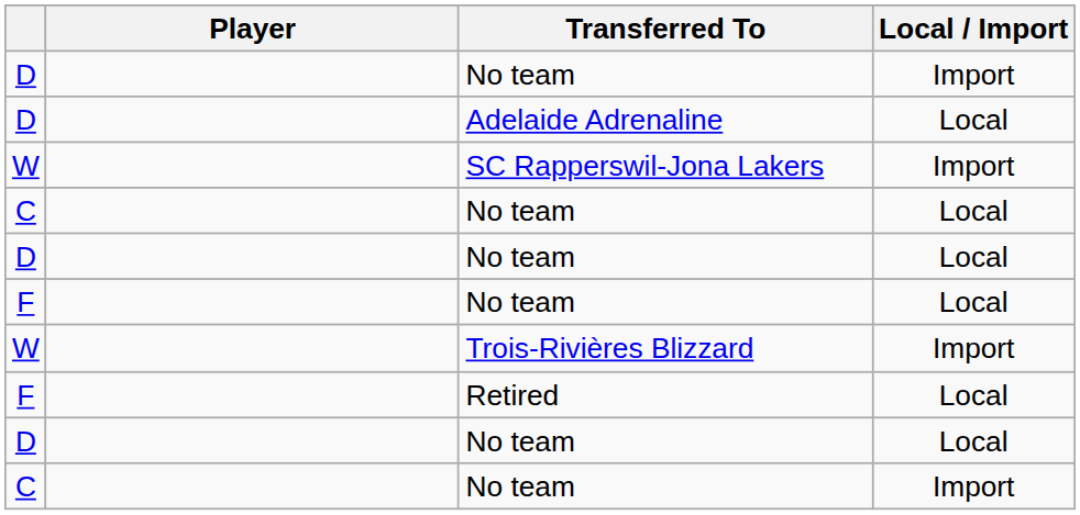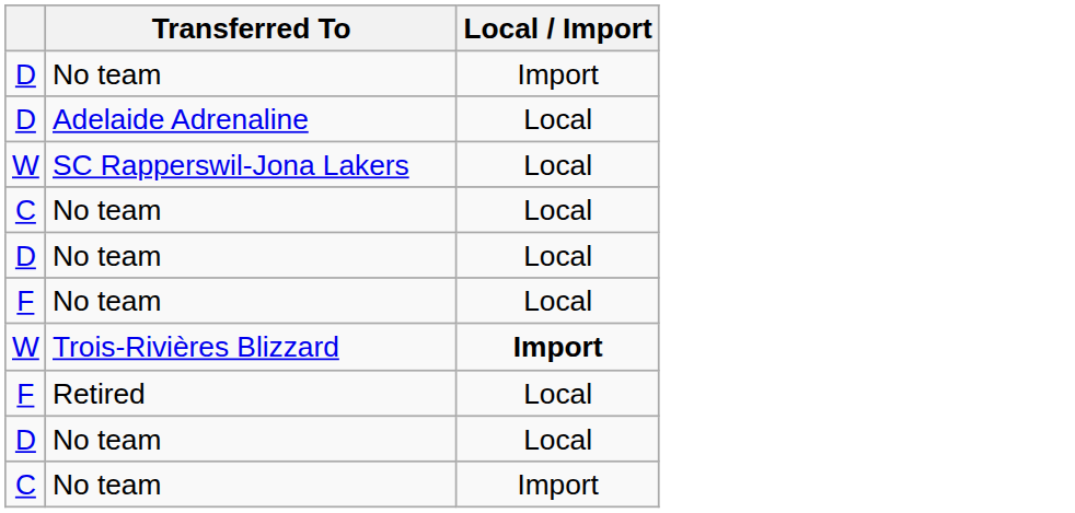- column: Player
SC Rapperswil-Jona Lakers | Local / Import: Import -> Local
Trois-Rivières Blizzard | Local / Import: normal -> bold
